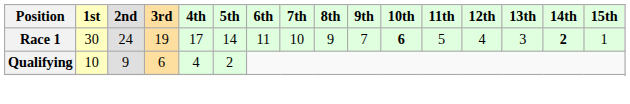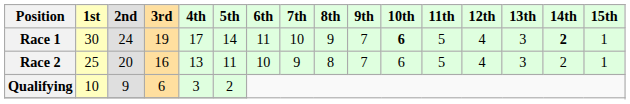+ row: Race 2 | 25 | 20 | 16 | 13 | 11 | 10 | 9 | 8 | 7 | 6 | 5 | 4 | 3 | 2 | 1
Qualifying | 4th: 4 -> 3
